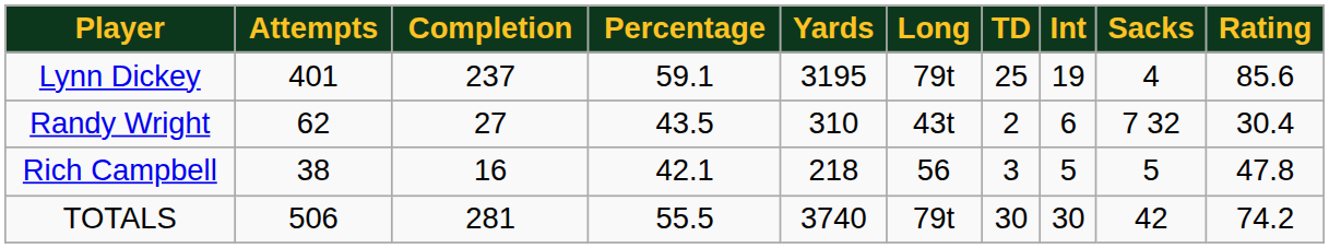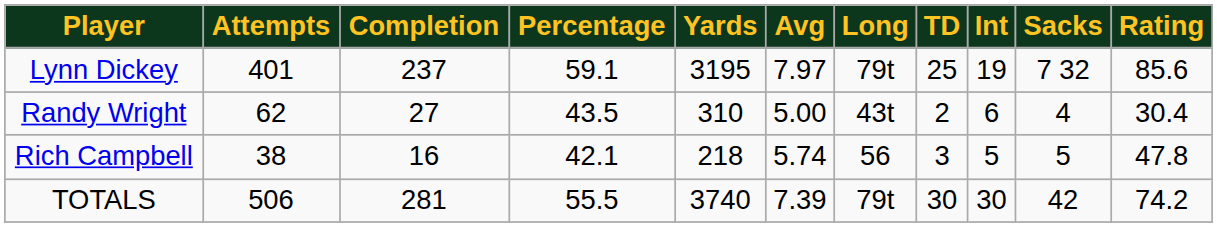+ column: Avg | 7.97 | 5.00 | 5.74 | 7.39
Lynn Dickey | Sacks: 4 -> 7 32
Randy Wright | Sacks: 7 32 -> 4
